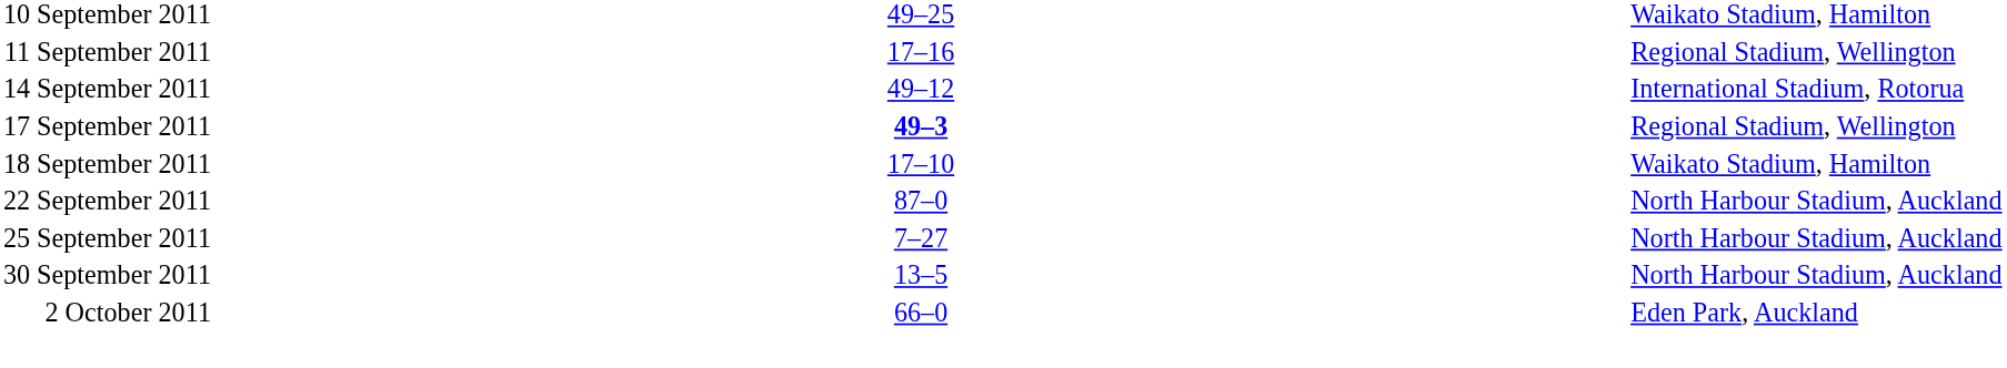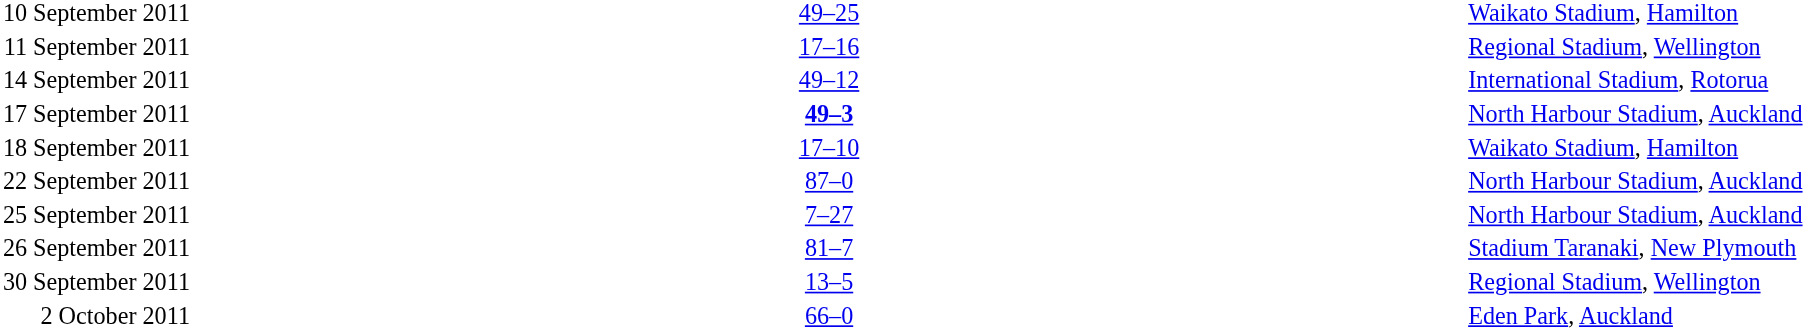17 September 2011 | column 5: Regional Stadium, Wellington -> North Harbour Stadium, Auckland
+ row: 26 September 2011 | 81–7 | Stadium Taranaki, New Plymouth
30 September 2011 | column 5: North Harbour Stadium, Auckland -> Regional Stadium, Wellington
